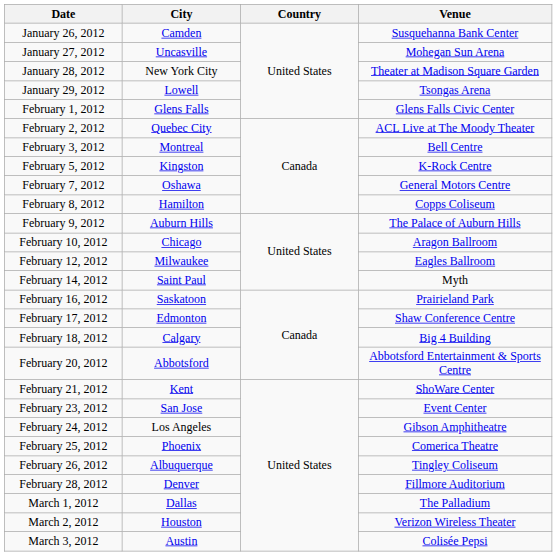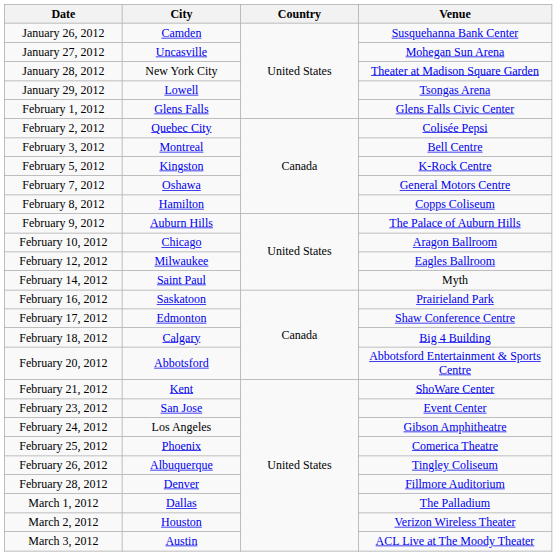February 2, 2012 | Venue: ACL Live at The Moody Theater -> Colisée Pepsi
March 3, 2012 | Venue: Colisée Pepsi -> ACL Live at The Moody Theater
